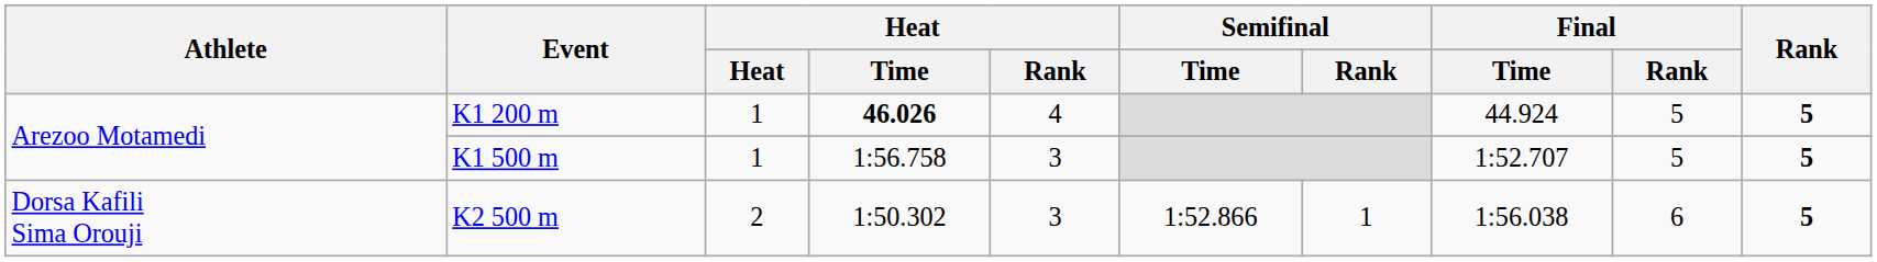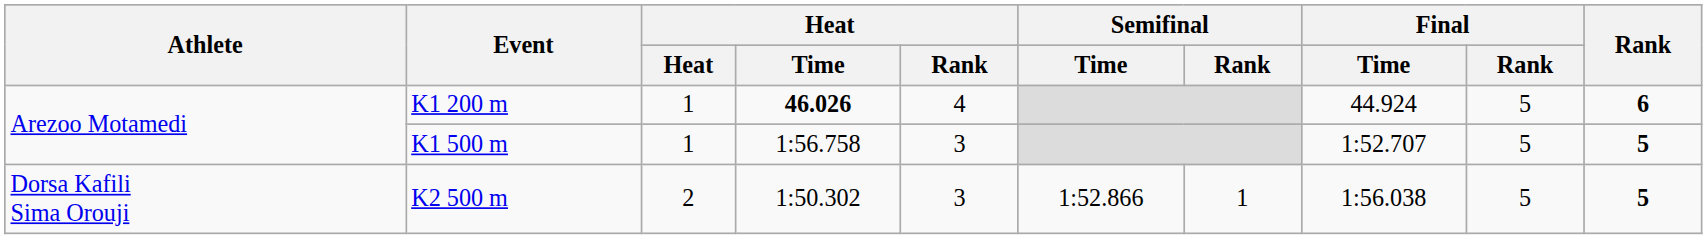K1 200 m | Rank: 5 -> 6
K2 500 m | Final / Rank: 6 -> 5
